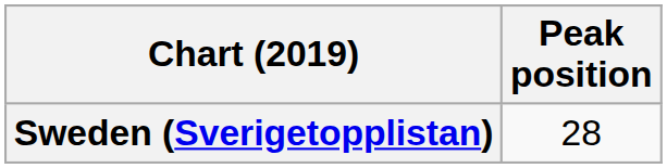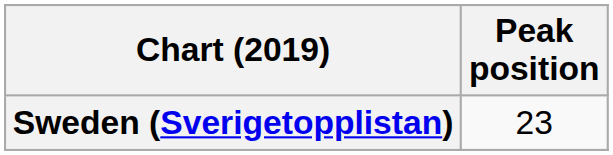Sweden (Sverigetopplistan) | Peak position: 28 -> 23
